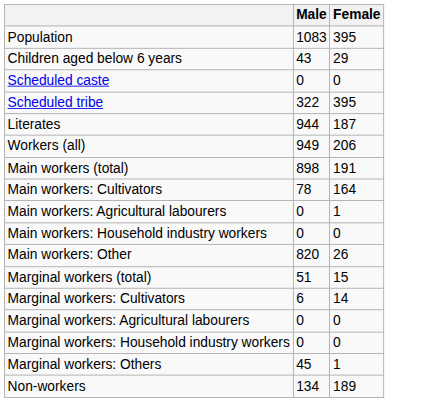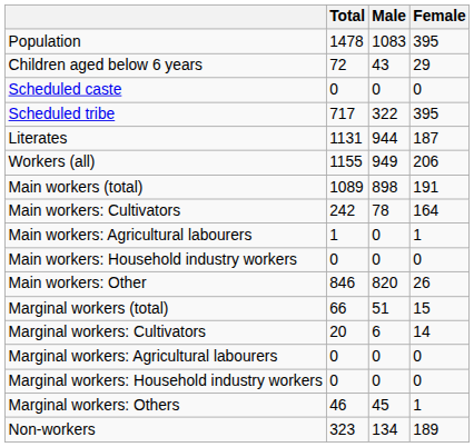+ column: Total | 1478 | 72 | 0 | 717 | 1131 | 1155 | 1089 | 242 | 1 | 0 | 846 | 66 | 20 | 0 | 0 | 46 | 323
